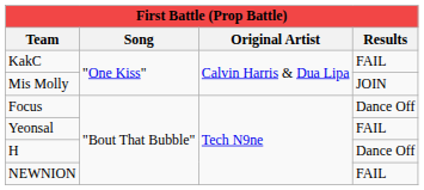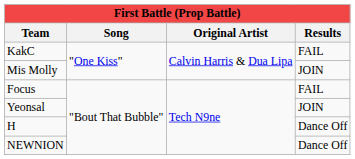Focus | Results: Dance Off -> FAIL
Yeonsal | Results: FAIL -> JOIN
NEWNION | Results: FAIL -> Dance Off
